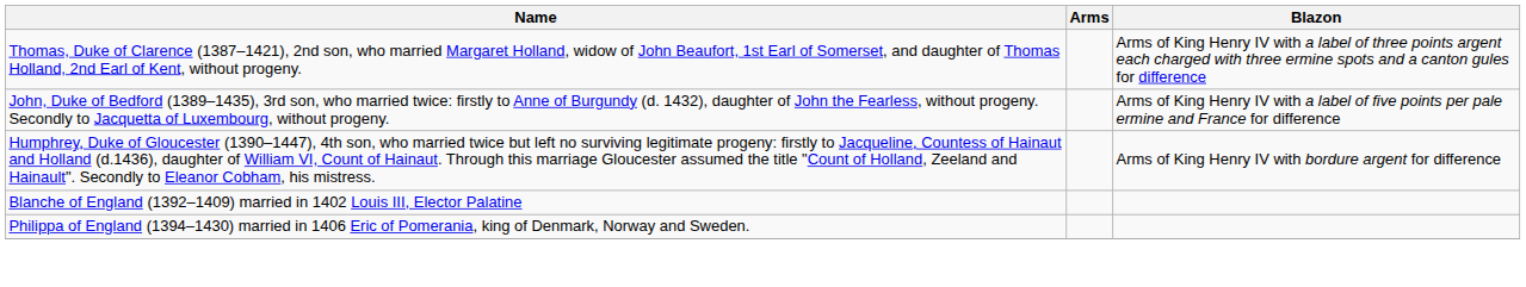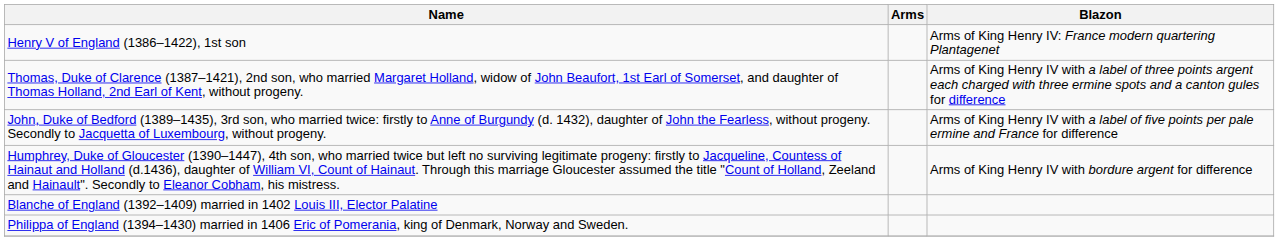+ row: Henry V of England (1386–1422), 1st son | Arms of King Henry IV: France modern quartering Plantagenet
